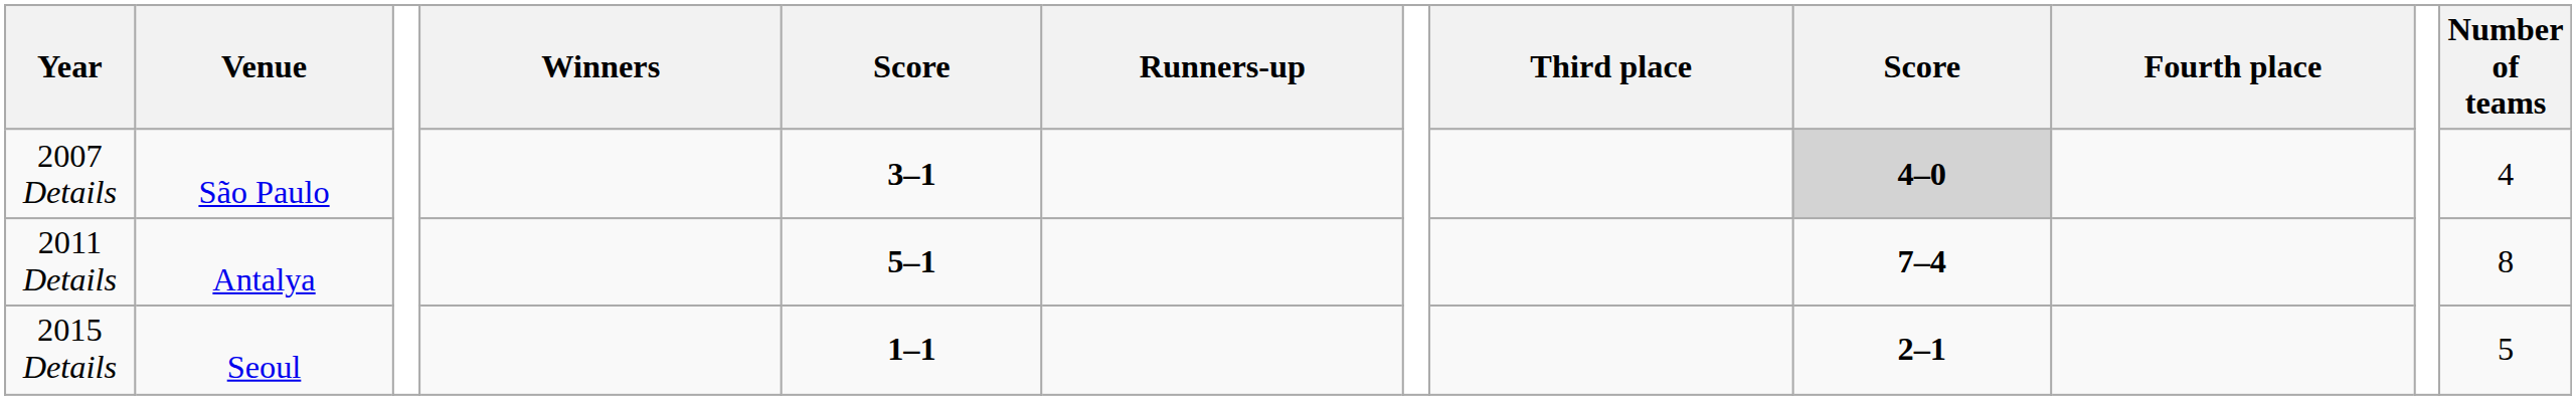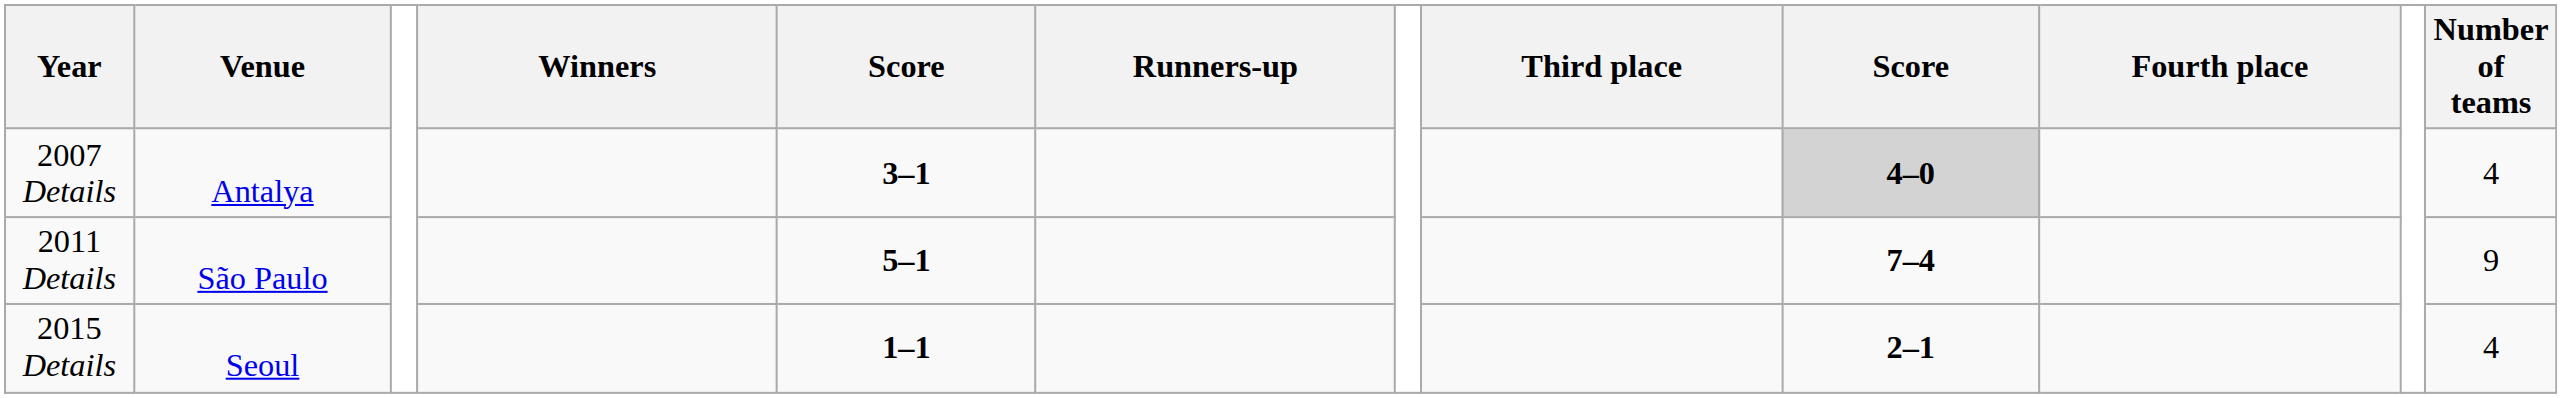2007 Details | Venue: São Paulo -> Antalya
2011 Details | Venue: Antalya -> São Paulo
2011 Details | Number of teams: 8 -> 9
2015 Details | Number of teams: 5 -> 4
